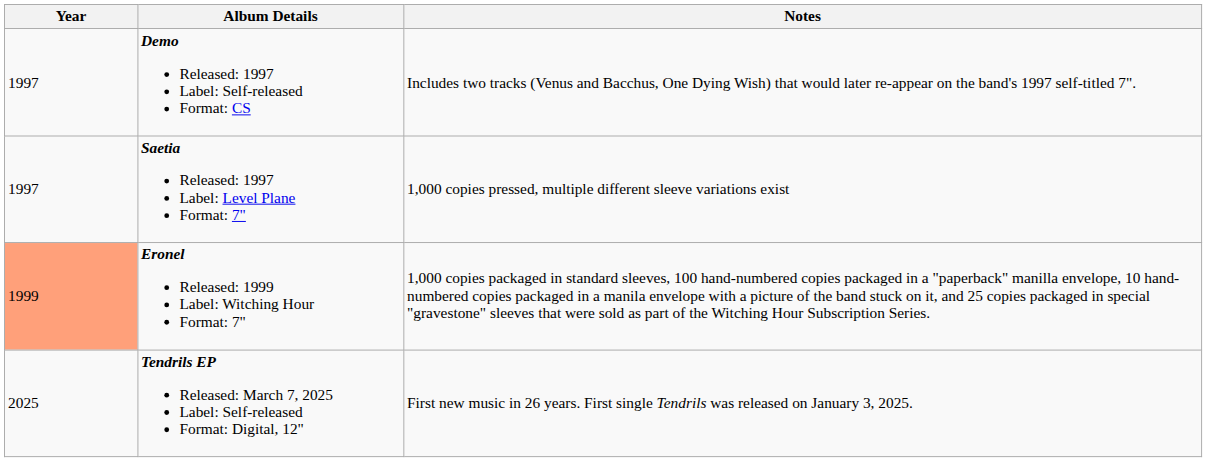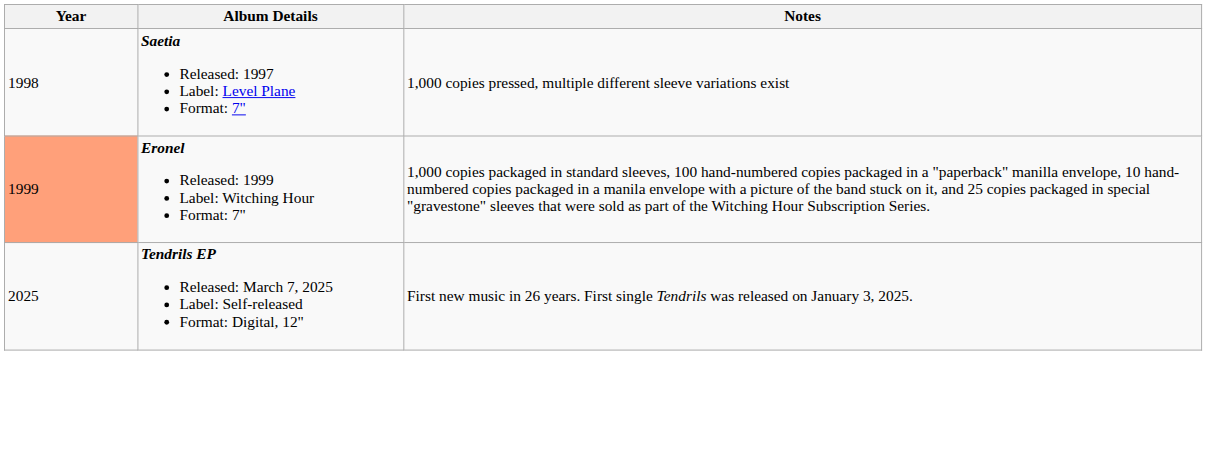- row: 1997 | Demo Released: 1997 Label: Self-released Format: CS | Includes two tracks (Venus and Bacchus, One Dying Wish) that would later re-appear on the band's 1997 self-titled 7".
Saetia Released: 1997 Label: Level Plane Format: 7" | Year: 1997 -> 1998
